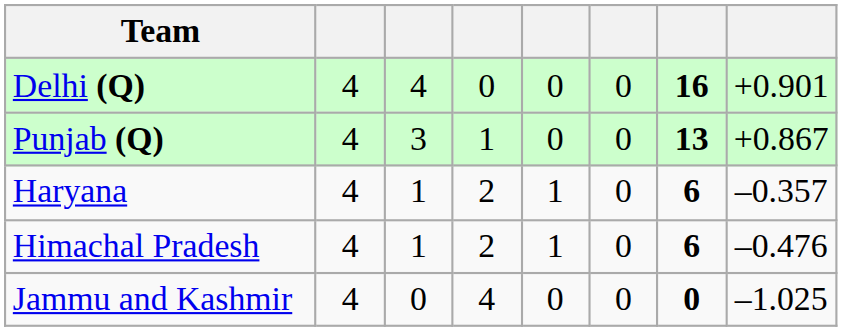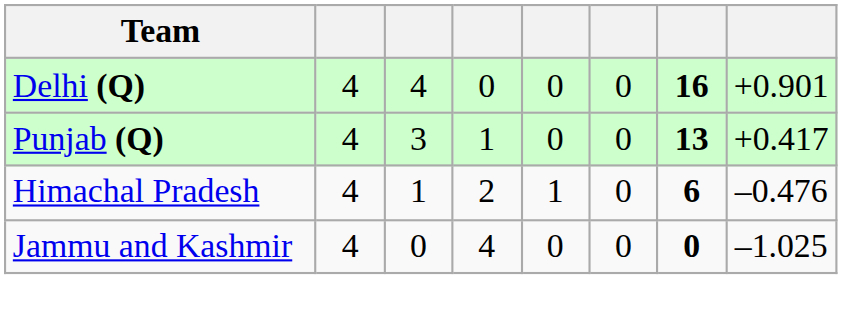Punjab (Q) | column 8: +0.867 -> +0.417
- row: Haryana | 4 | 1 | 2 | 1 | 0 | 6 | –0.357
